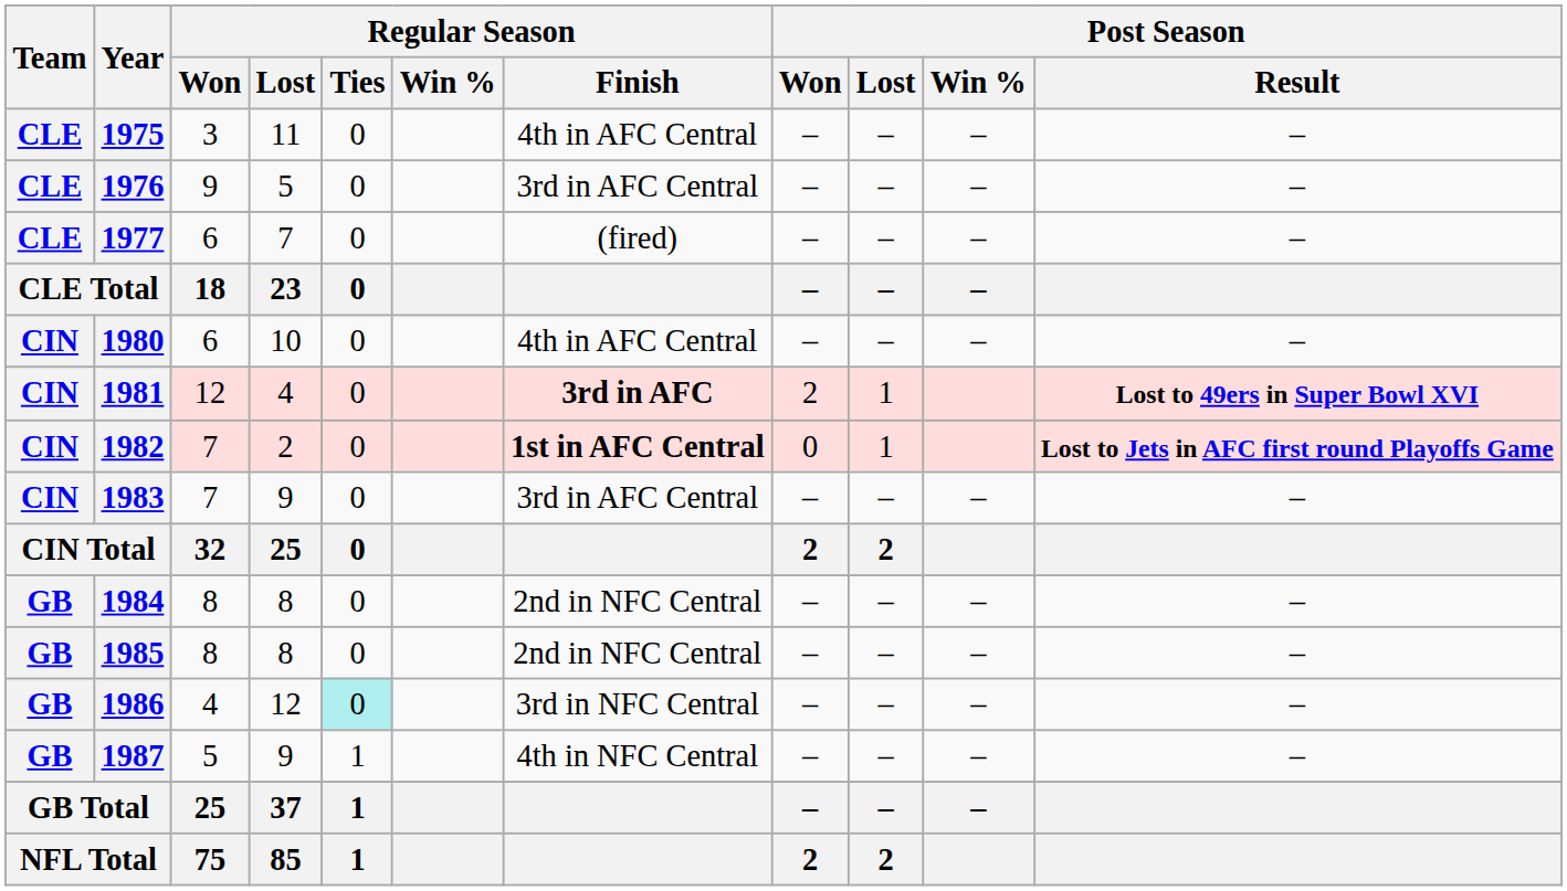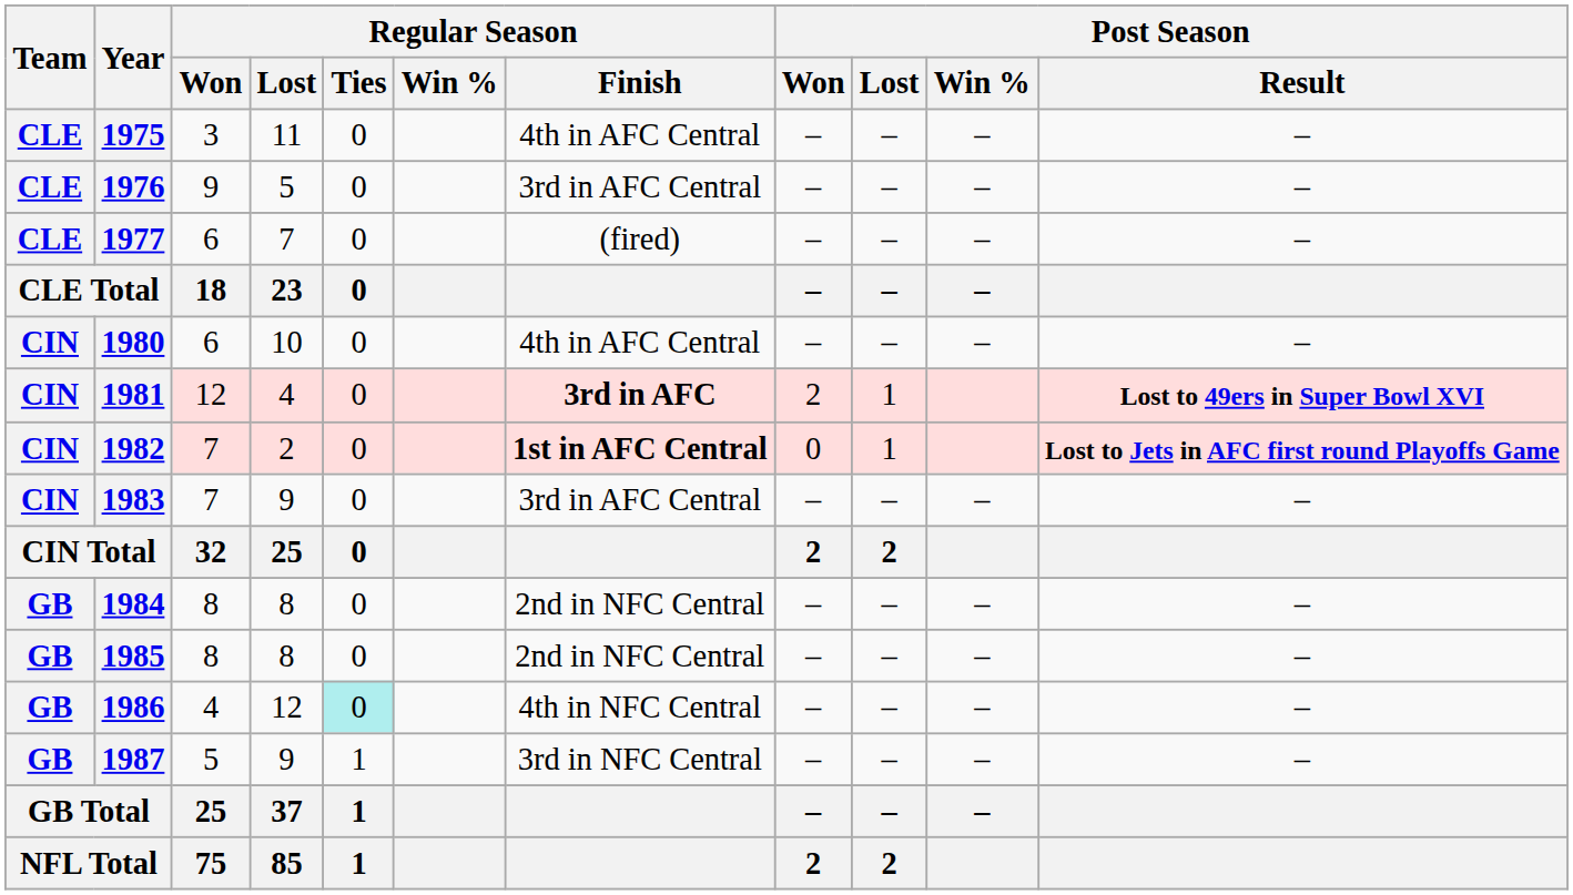1986 | Regular Season / Finish: 3rd in NFC Central -> 4th in NFC Central
1987 | Regular Season / Finish: 4th in NFC Central -> 3rd in NFC Central
